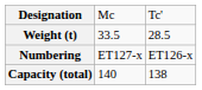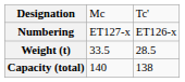rows swapped: Numbering <-> Weight (t)
